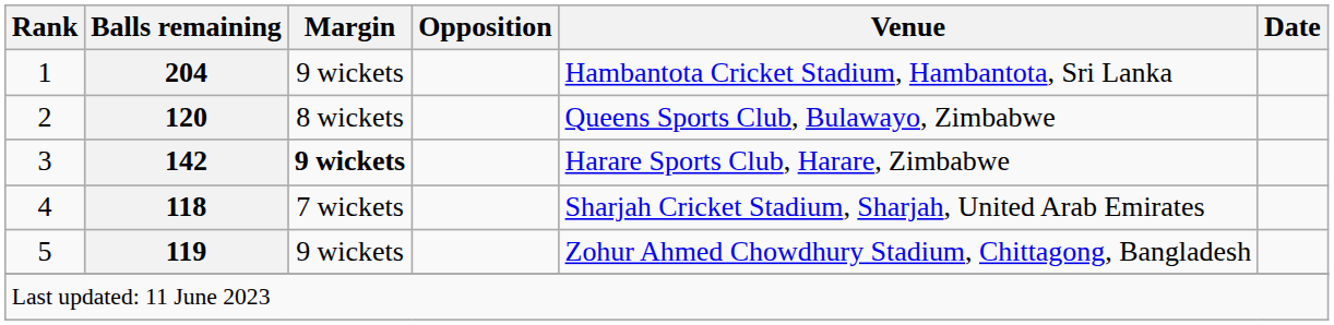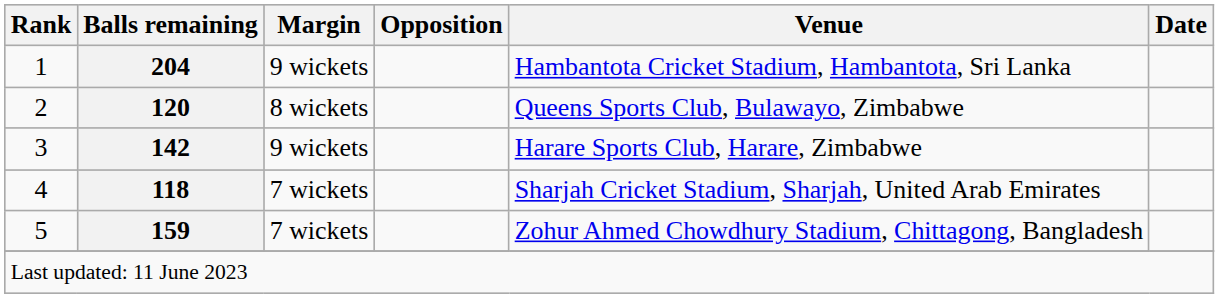3 | Margin: bold -> normal
5 | Balls remaining: 119 -> 159
5 | Margin: 9 wickets -> 7 wickets
